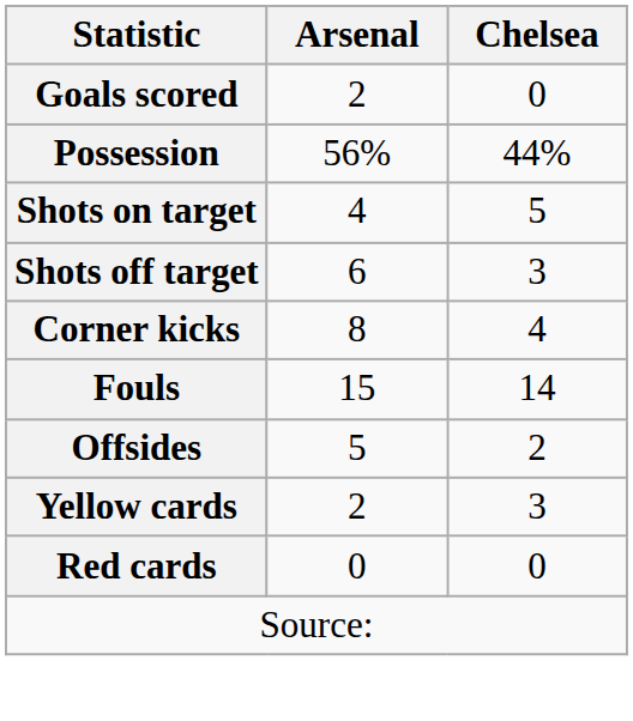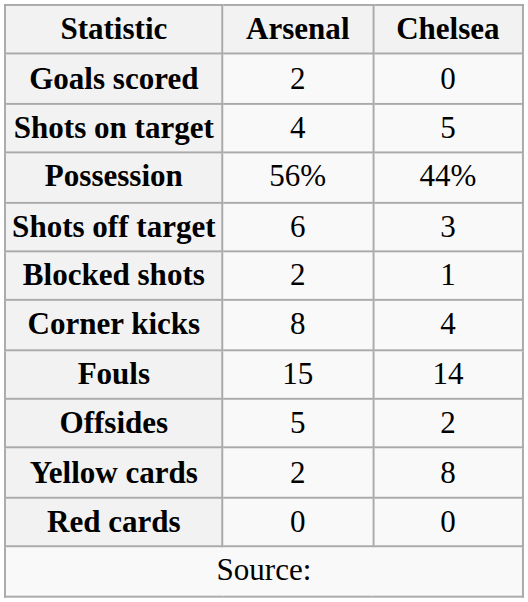rows swapped: Possession <-> Shots on target
+ row: Blocked shots | 2 | 1
Yellow cards | Chelsea: 3 -> 8
